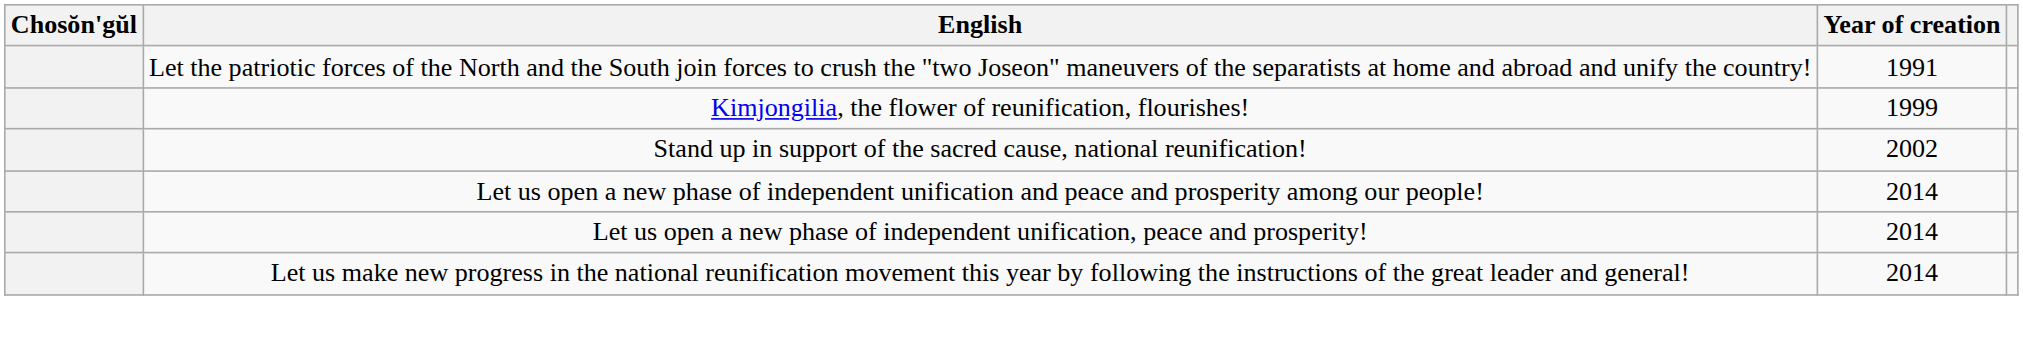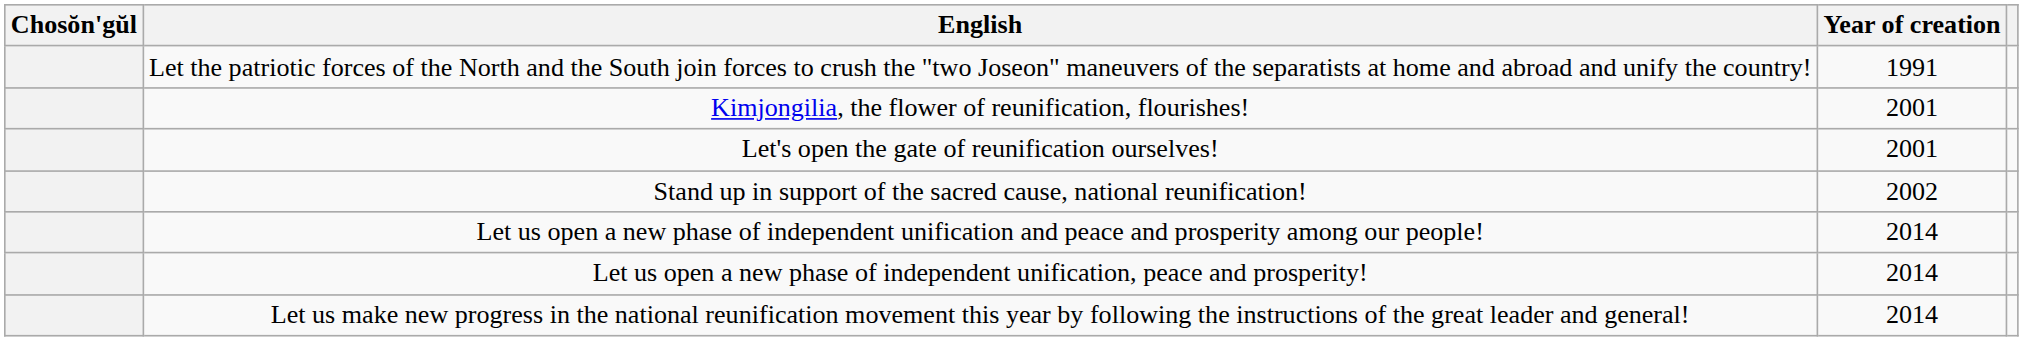Kimjongilia, the flower of reunification, flourishes! | Year of creation: 1999 -> 2001
+ row: Let's open the gate of reunification ourselves! | 2001
